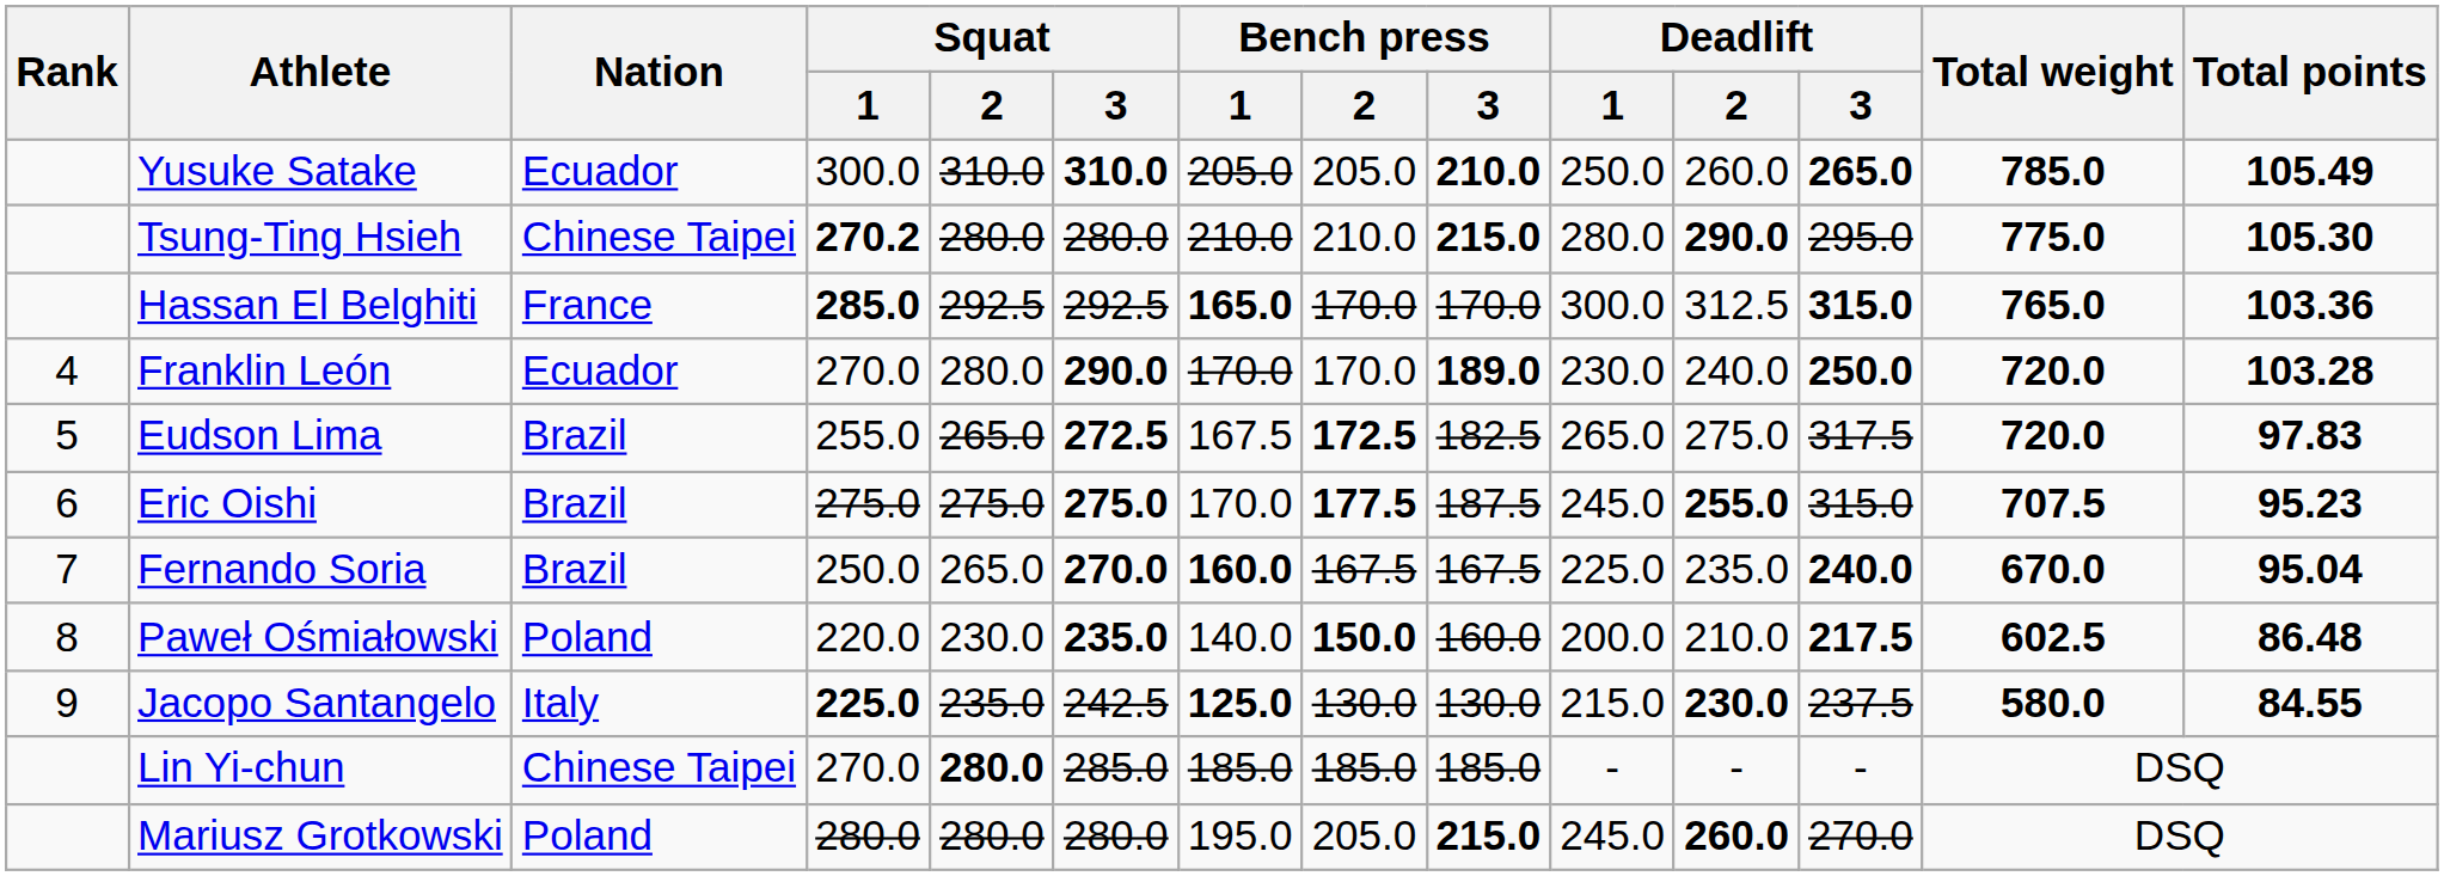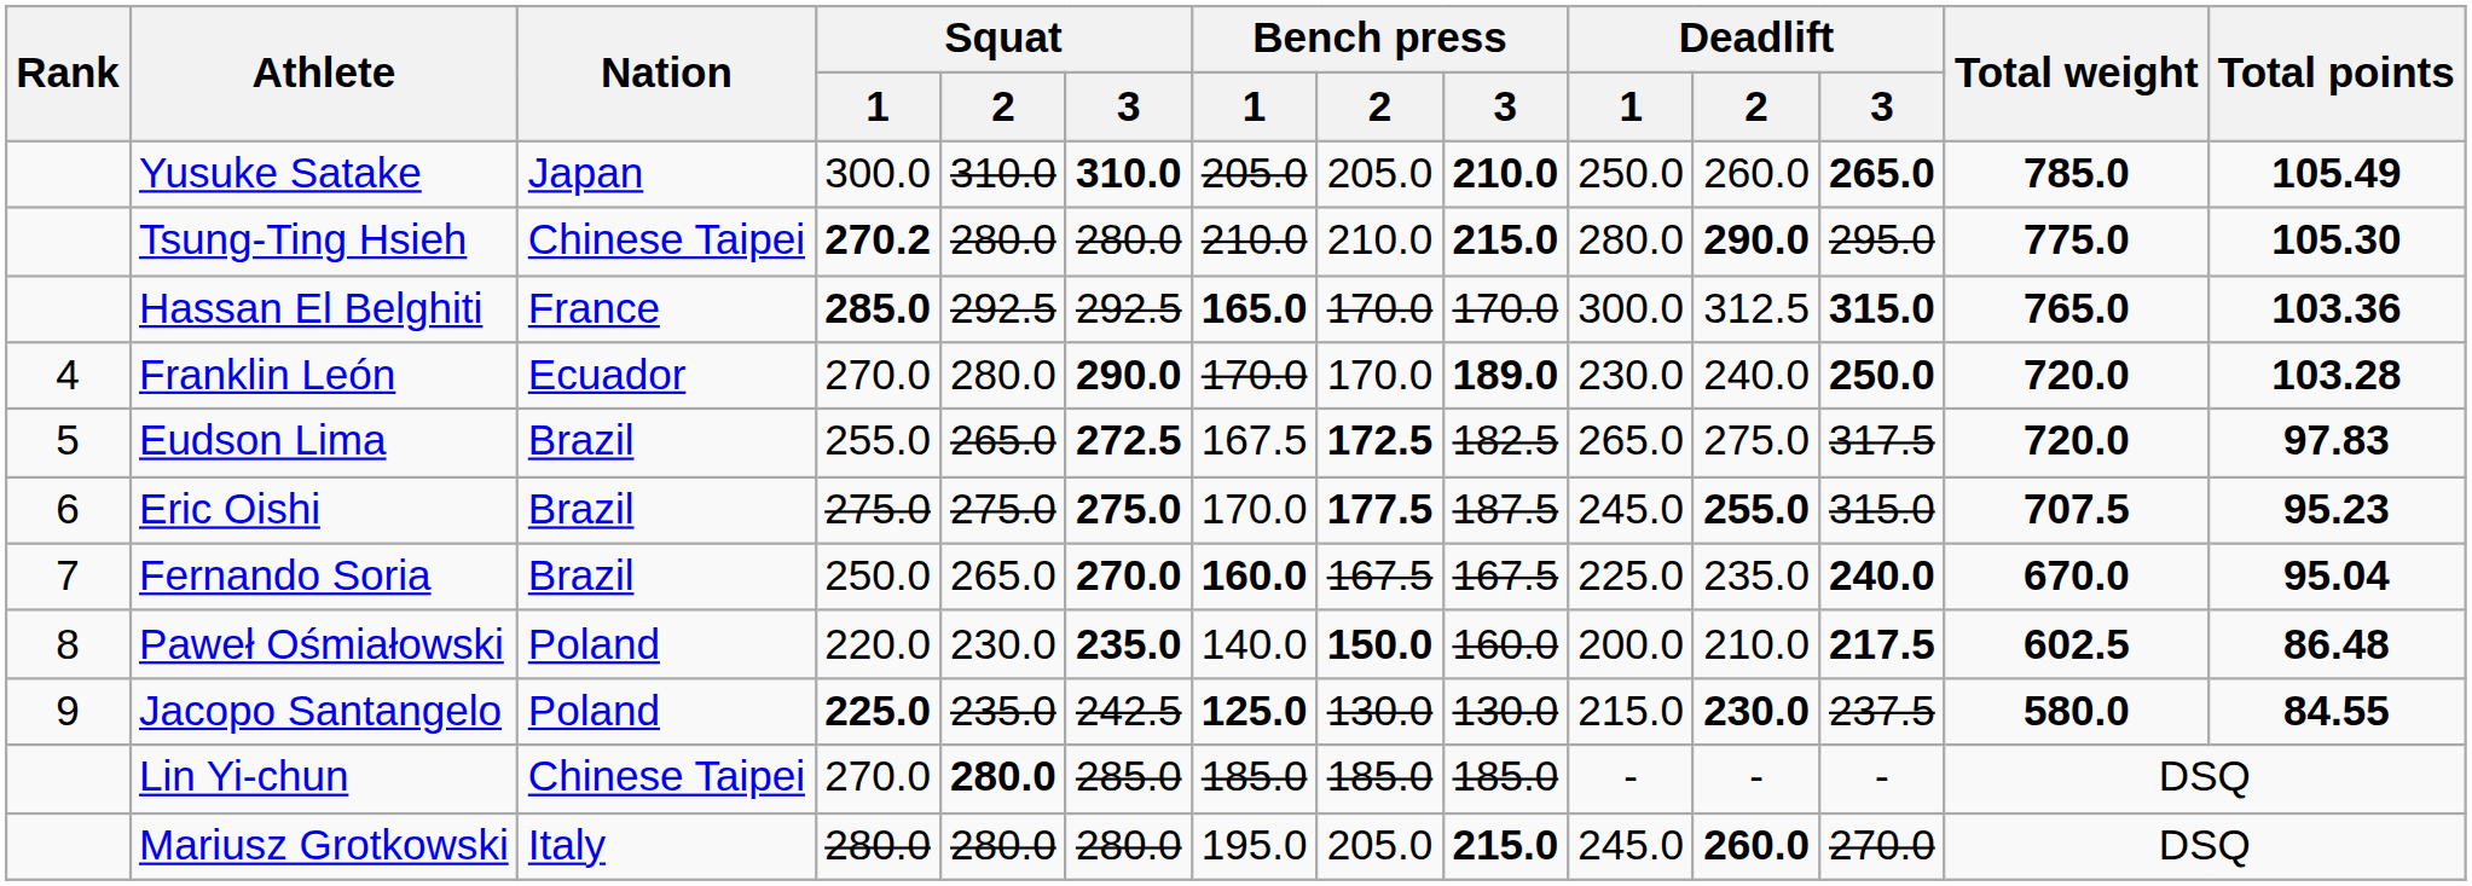Yusuke Satake | Nation: Ecuador -> Japan
Jacopo Santangelo | Nation: Italy -> Poland
Mariusz Grotkowski | Nation: Poland -> Italy
